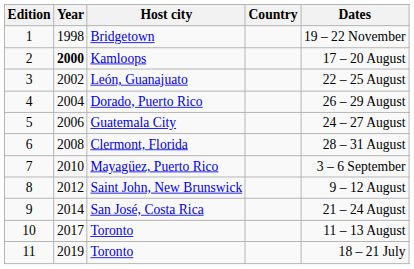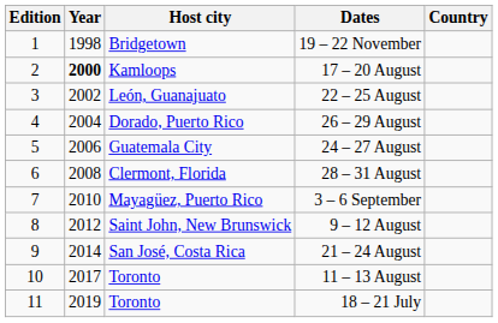columns swapped: Country <-> Dates
